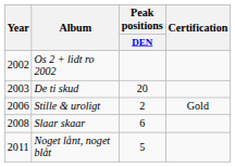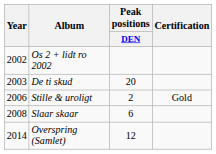- row: 2011 | Noget lånt, noget blåt | 5
+ row: 2014 | Overspring (Samlet) | 12
